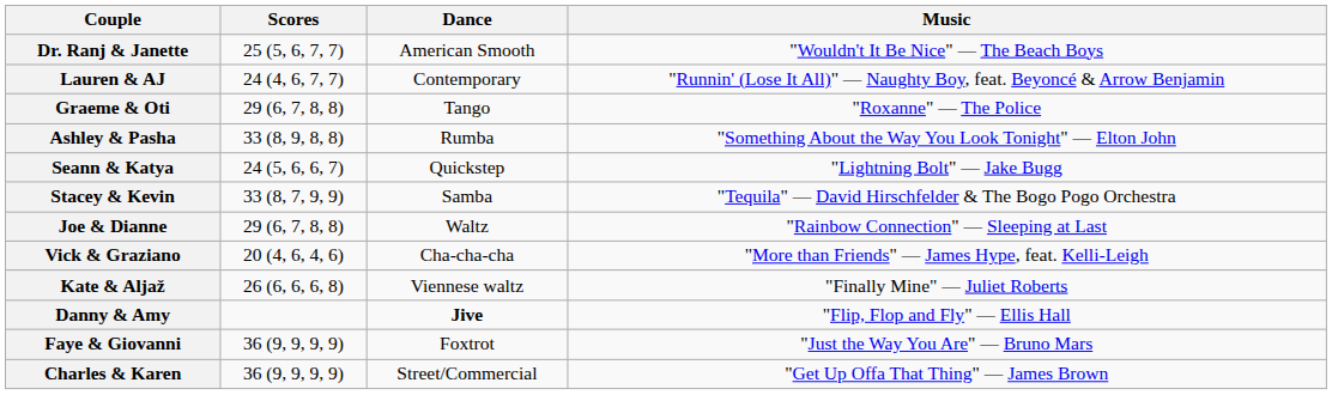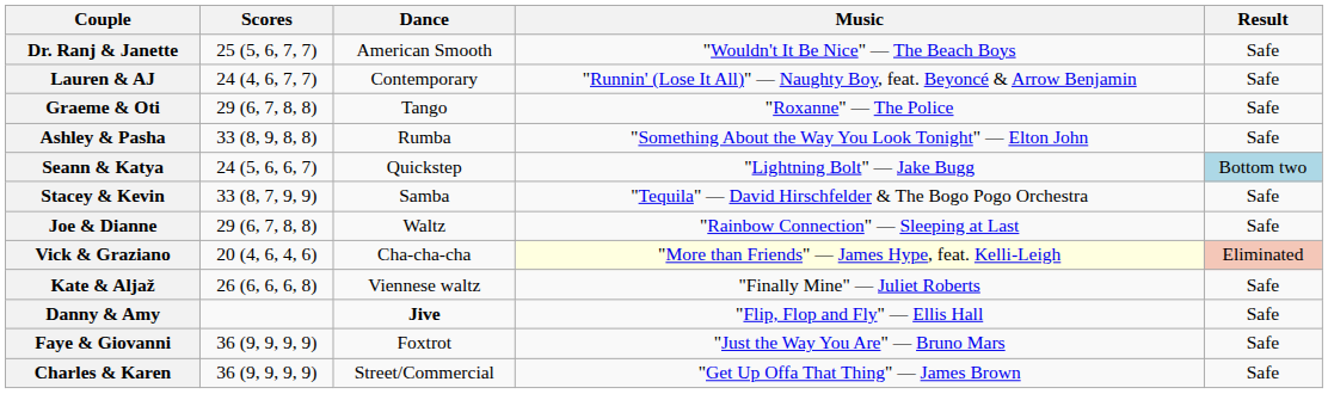+ column: Result | Safe | Safe | Safe | Safe | Bottom two | Safe | Safe | Eliminated | Safe | Safe | Safe | Safe
Vick & Graziano | Music: no background -> lightyellow background
